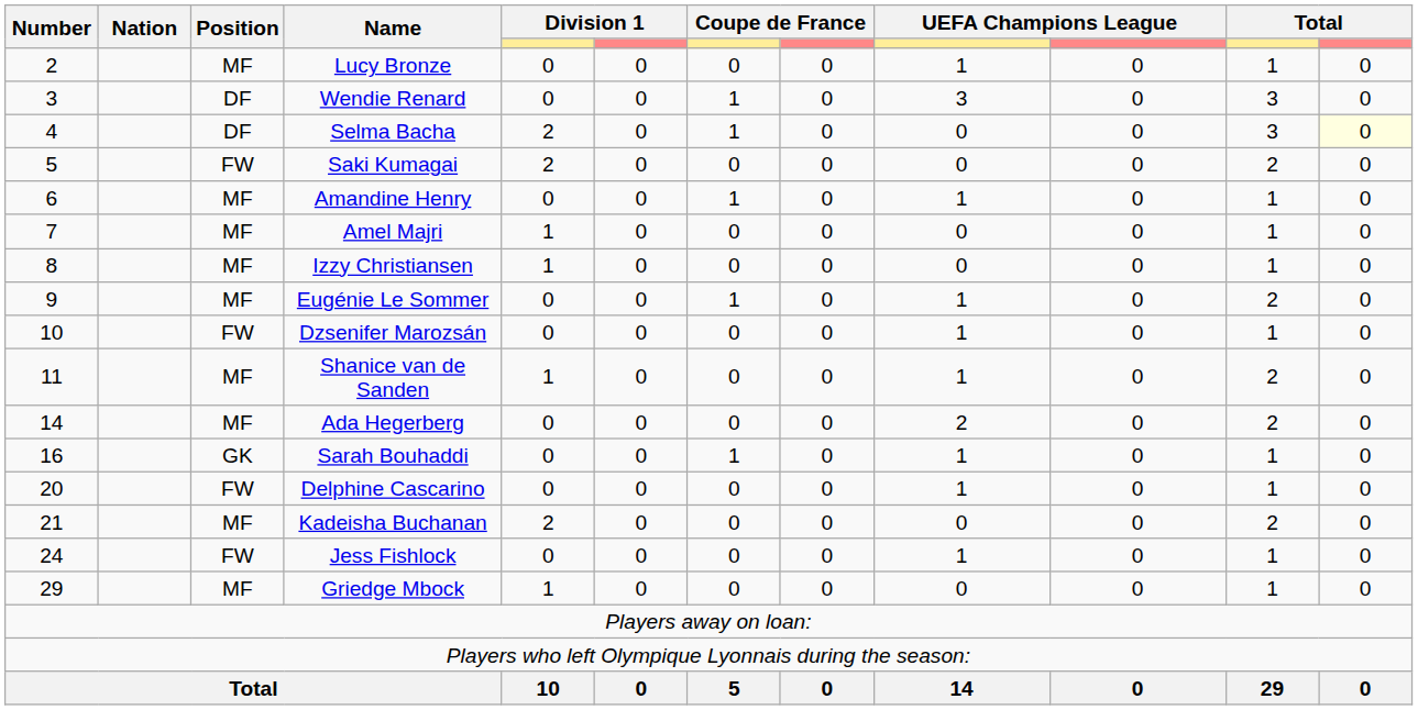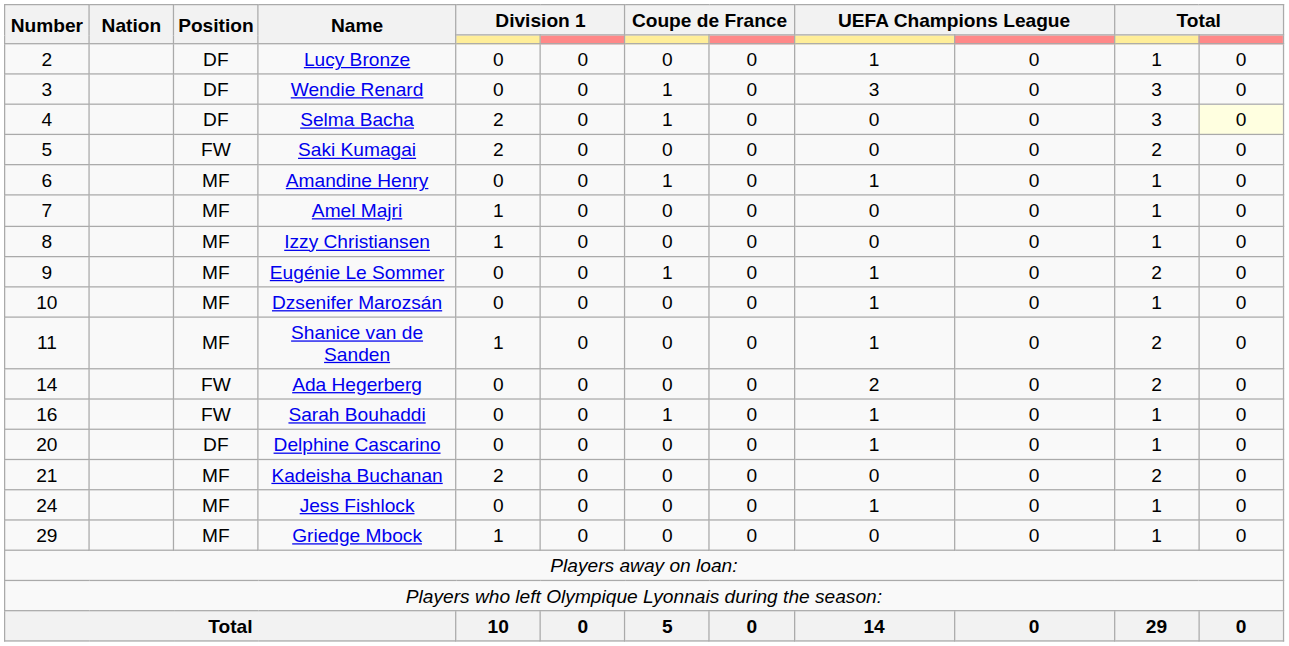Lucy Bronze | Position: MF -> DF
Dzsenifer Marozsán | Position: FW -> MF
Ada Hegerberg | Position: MF -> FW
Sarah Bouhaddi | Position: GK -> FW
Delphine Cascarino | Position: FW -> DF
Jess Fishlock | Position: FW -> MF
